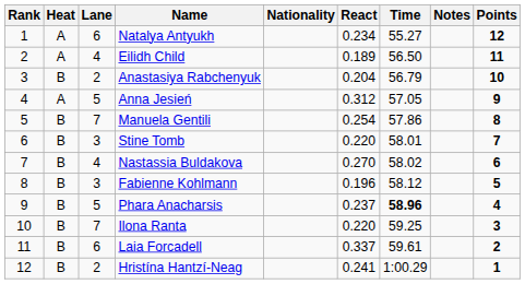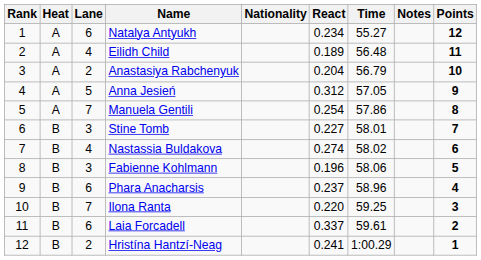Eilidh Child | Time: 56.50 -> 56.48
Anastasiya Rabchenyuk | Heat: B -> A
Manuela Gentili | Heat: B -> A
Stine Tomb | React: 0.220 -> 0.227
Nastassia Buldakova | React: 0.270 -> 0.274
Fabienne Kohlmann | Time: 58.12 -> 58.06
Phara Anacharsis | Lane: 5 -> 6
Phara Anacharsis | Time: bold -> normal
